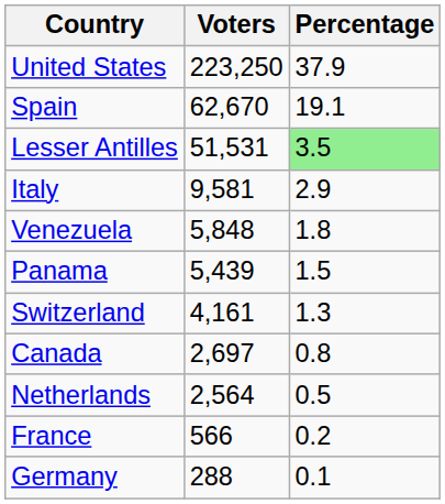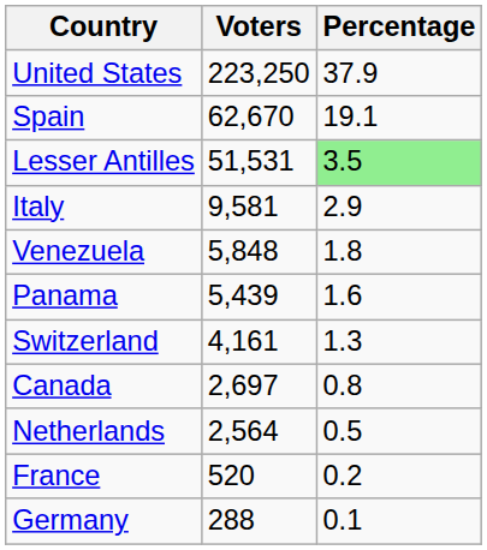Panama | Percentage: 1.5 -> 1.6
France | Voters: 566 -> 520
